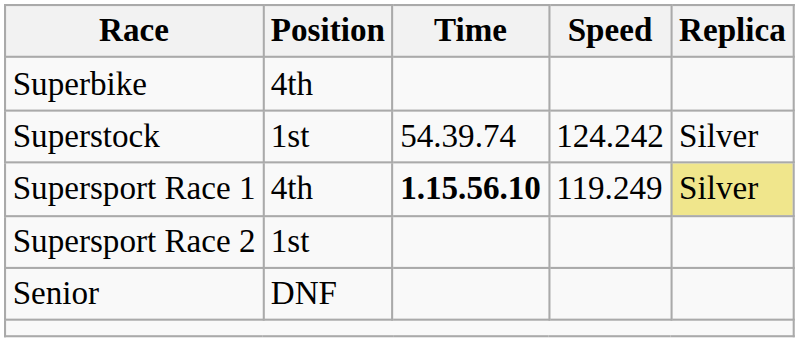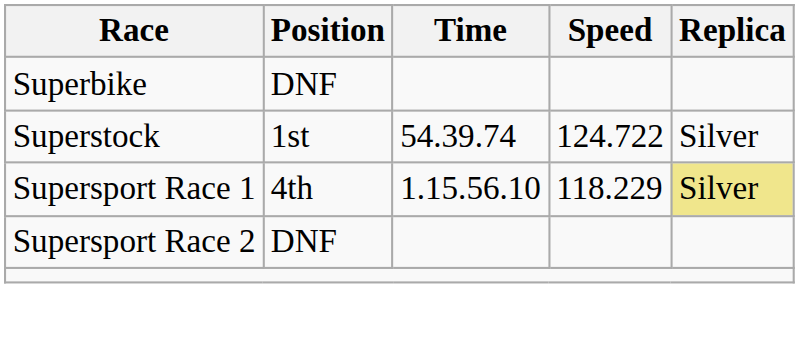Superbike | Position: 4th -> DNF
Superstock | Speed: 124.242 -> 124.722
Supersport Race 1 | Time: bold -> normal
Supersport Race 1 | Speed: 119.249 -> 118.229
Supersport Race 2 | Position: 1st -> DNF
- row: Senior | DNF
